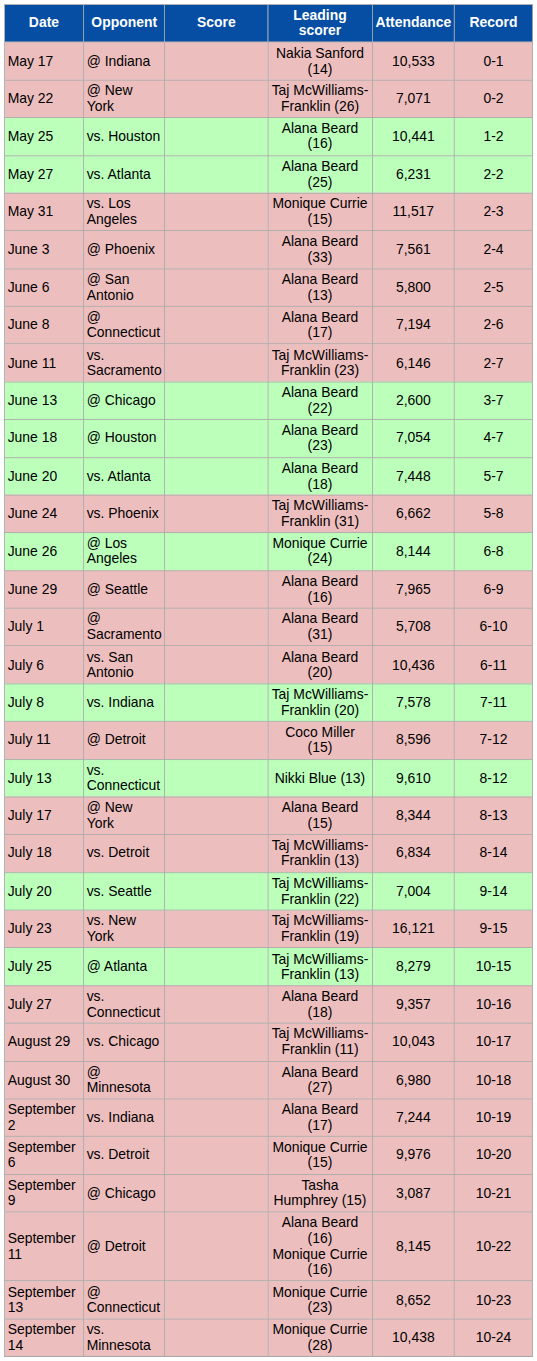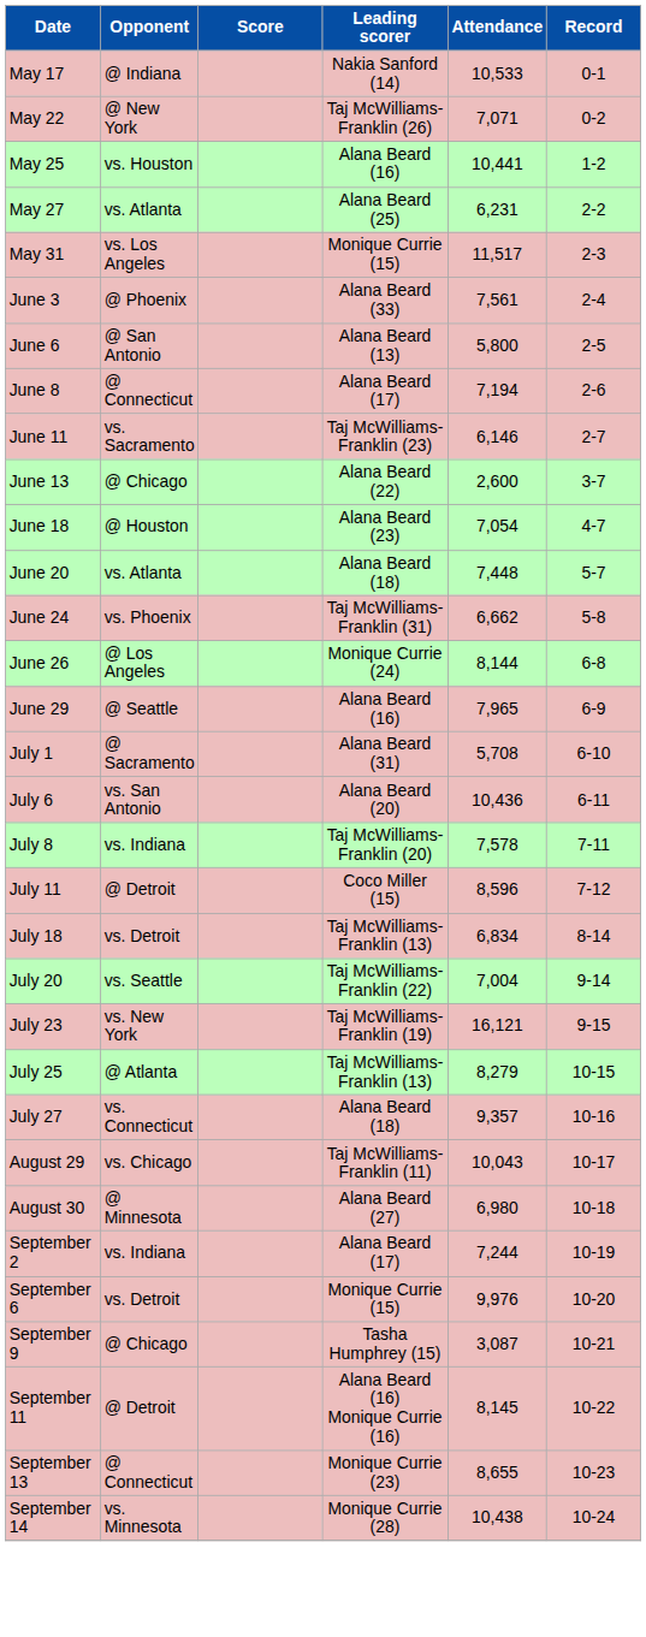- row: July 13 | vs. Connecticut | Nikki Blue (13) | 9,610 | 8-12
- row: July 17 | @ New York | Alana Beard (15) | 8,344 | 8-13
September 13 | Attendance: 8,652 -> 8,655
